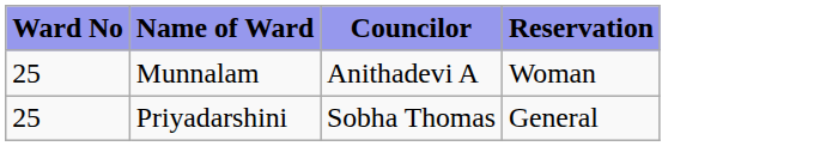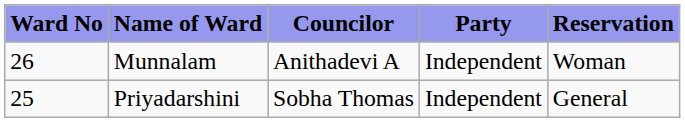+ column: Party | Independent | Independent
Munnalam | Ward No: 25 -> 26
